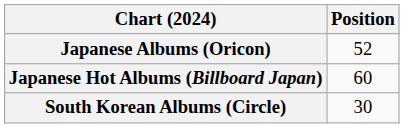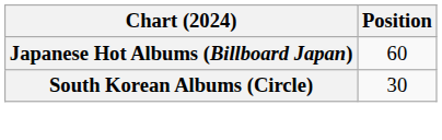- row: Japanese Albums (Oricon) | 52
